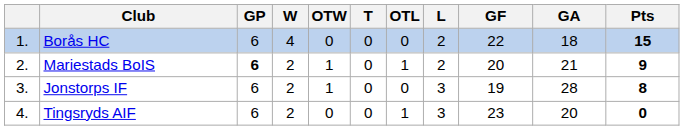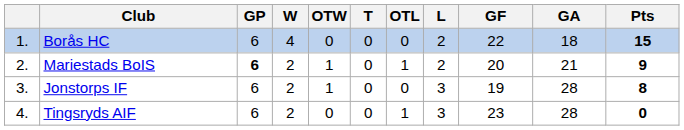Tingsryds AIF | GA: 20 -> 28
